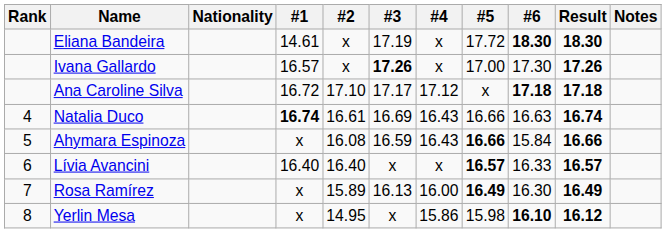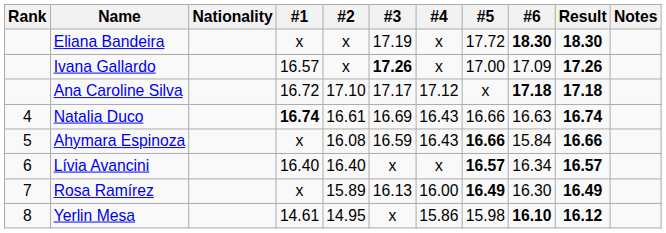Eliana Bandeira | #1: 14.61 -> x
Ivana Gallardo | #6: 17.30 -> 17.09
Lívia Avancini | #6: 16.33 -> 16.34
Yerlin Mesa | #1: x -> 14.61
